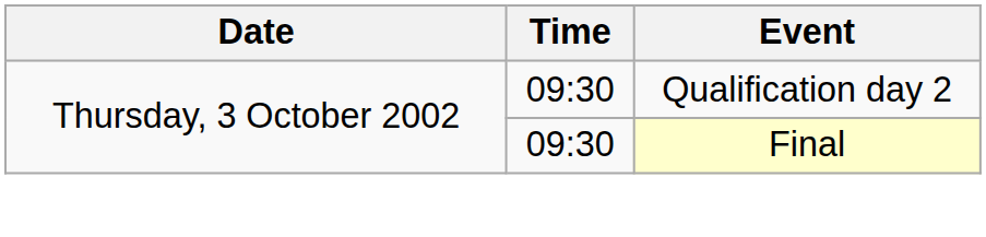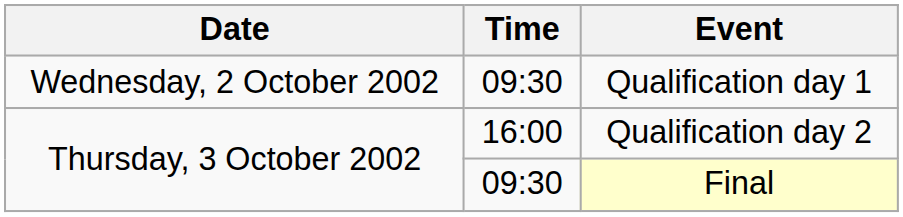+ row: Wednesday, 2 October 2002 | 09:30 | Qualification day 1
Qualification day 2 | Time: 09:30 -> 16:00
